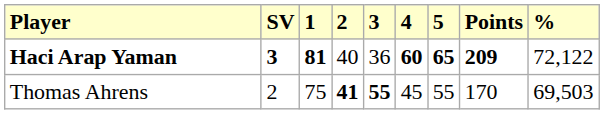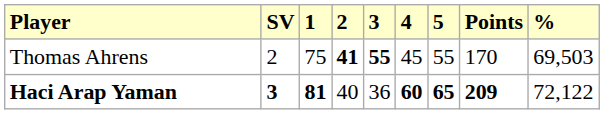rows swapped: Haci Arap Yaman <-> Thomas Ahrens
